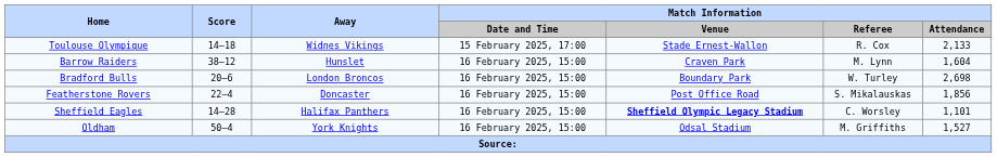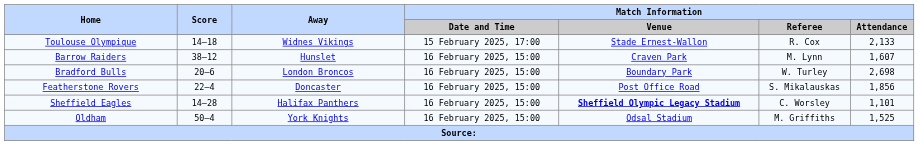Barrow Raiders | Match Information / Attendance: 1,604 -> 1,607
Oldham | Match Information / Attendance: 1,527 -> 1,525
